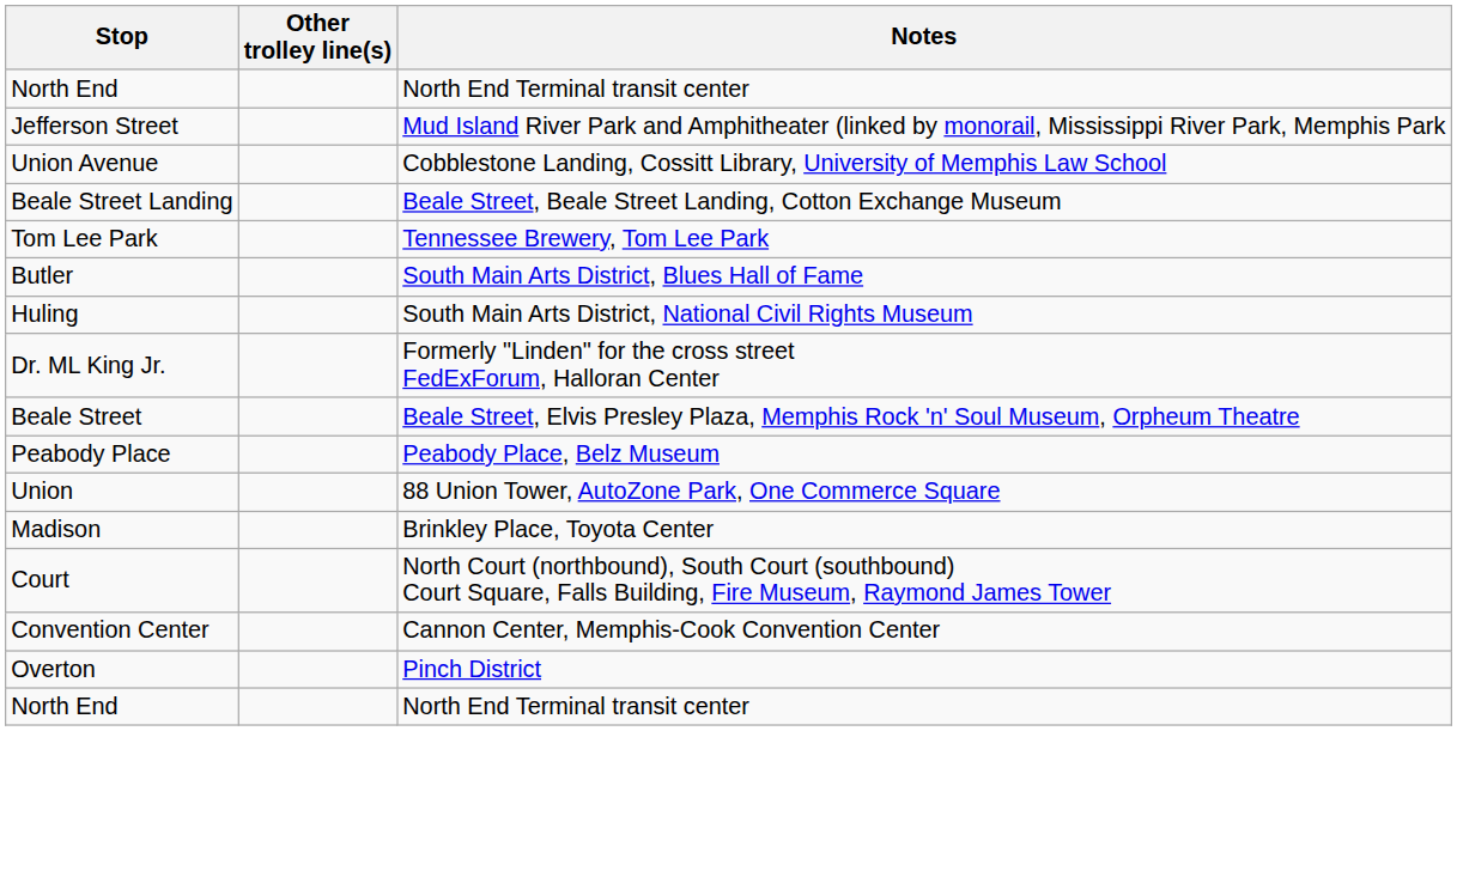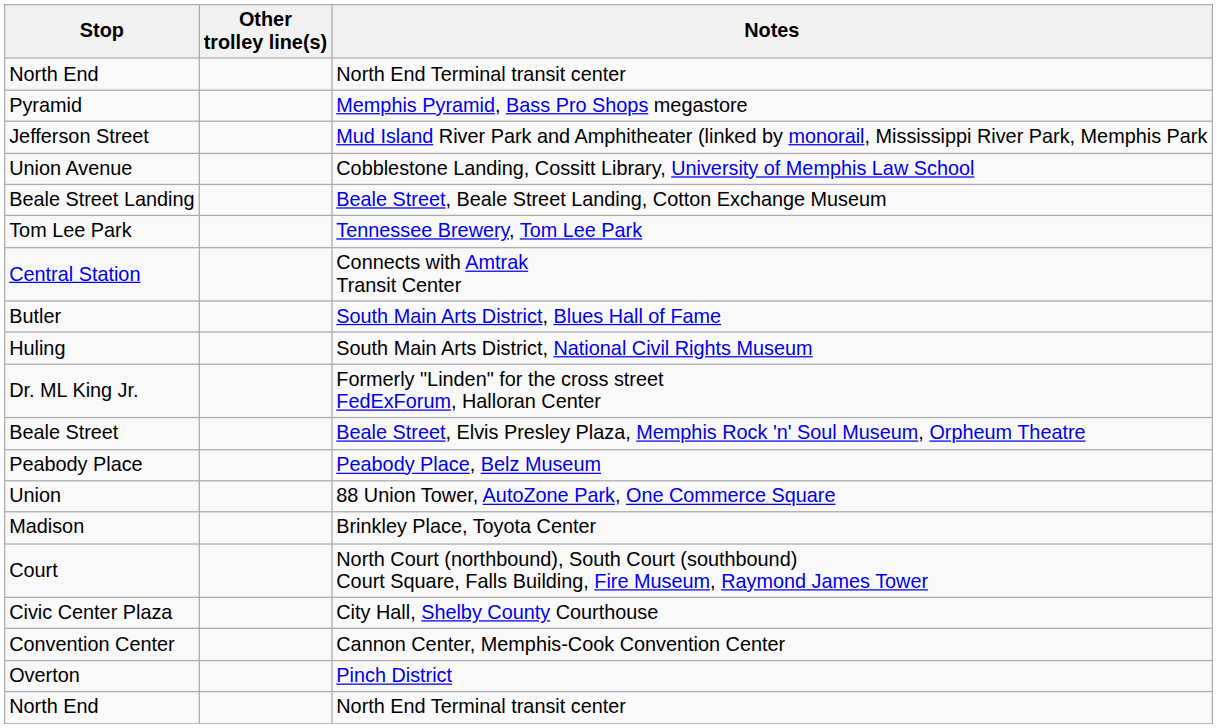+ row: Pyramid | Memphis Pyramid, Bass Pro Shops megastore
+ row: Central Station | Connects with Amtrak Transit Center
+ row: Civic Center Plaza | City Hall, Shelby County Courthouse
